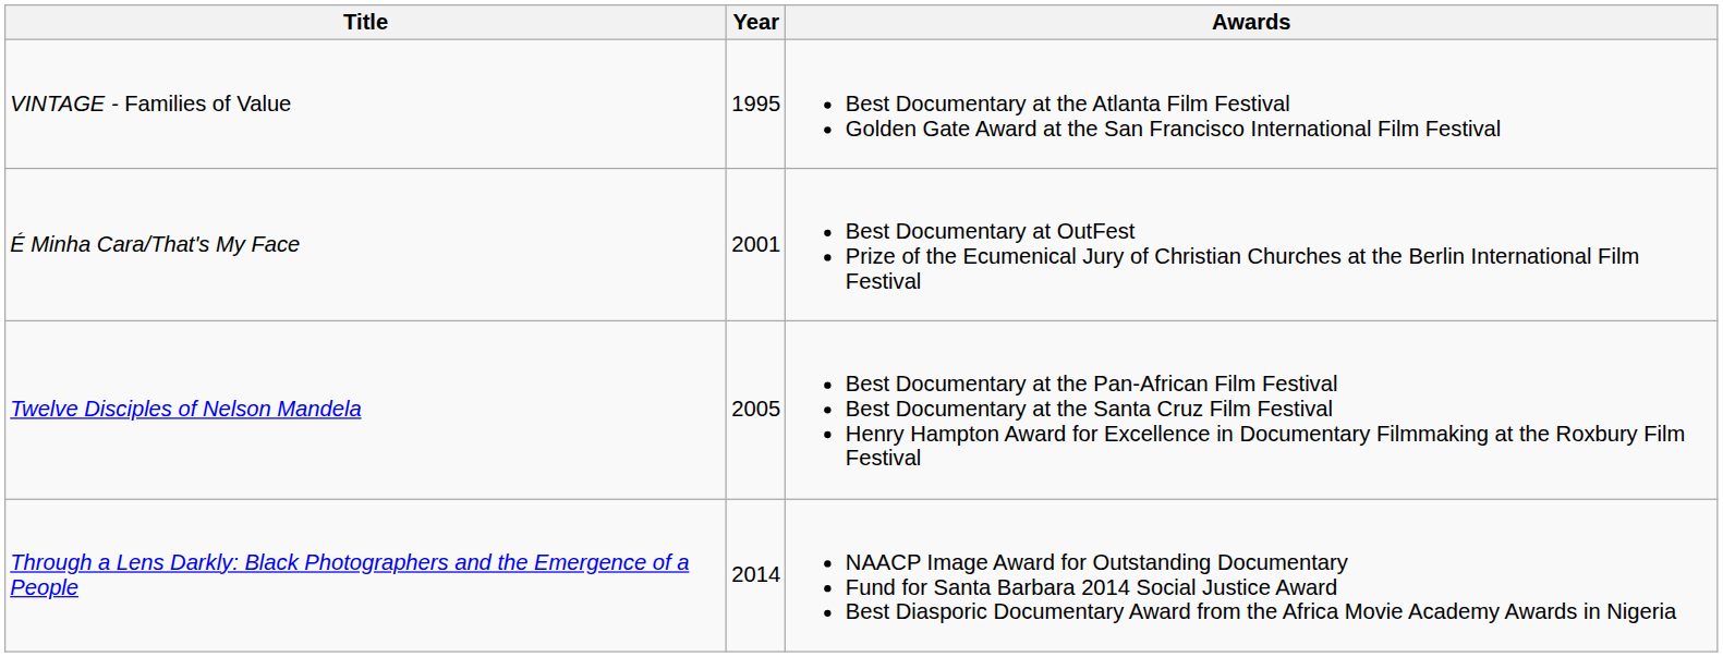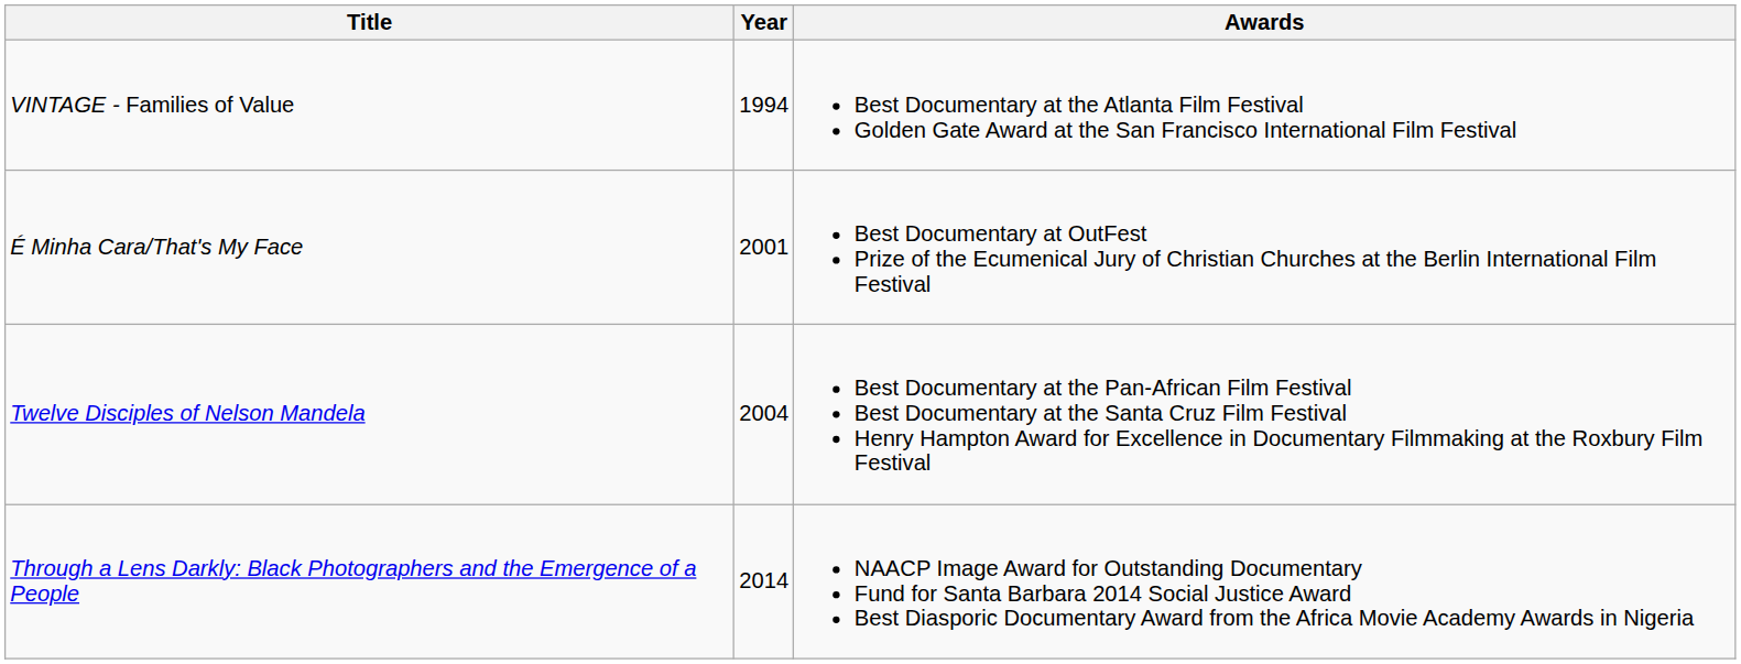VINTAGE - Families of Value | Year: 1995 -> 1994
Twelve Disciples of Nelson Mandela | Year: 2005 -> 2004
